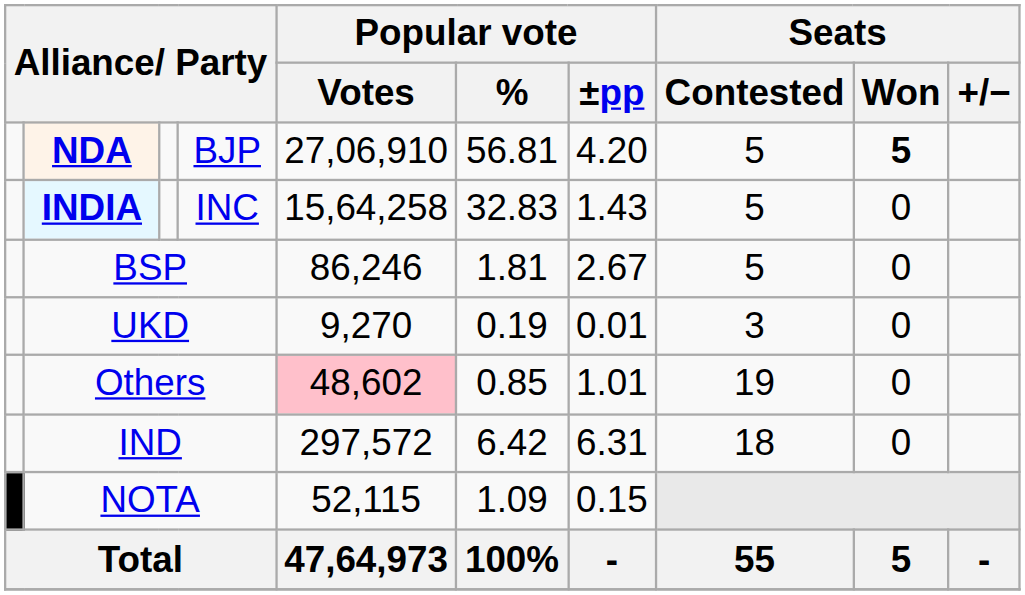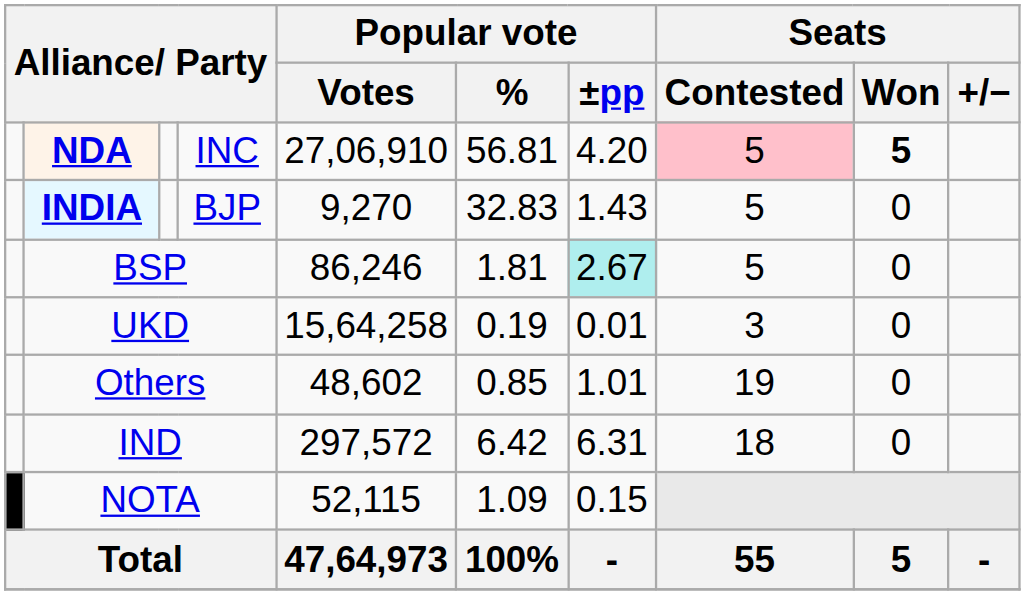NDA | column 4: BJP -> INC
NDA | Seats / Contested: no background -> pink background
INDIA | column 4: INC -> BJP
INDIA | Popular vote / Votes: 15,64,258 -> 9,270
BSP | Popular vote / ±pp: no background -> paleturquoise background
UKD | Popular vote / Votes: 9,270 -> 15,64,258
Others | Popular vote / Votes: pink background -> no background
